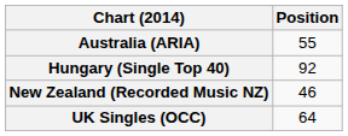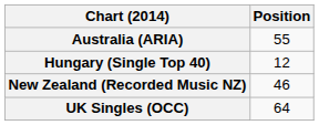Hungary (Single Top 40) | Position: 92 -> 12
